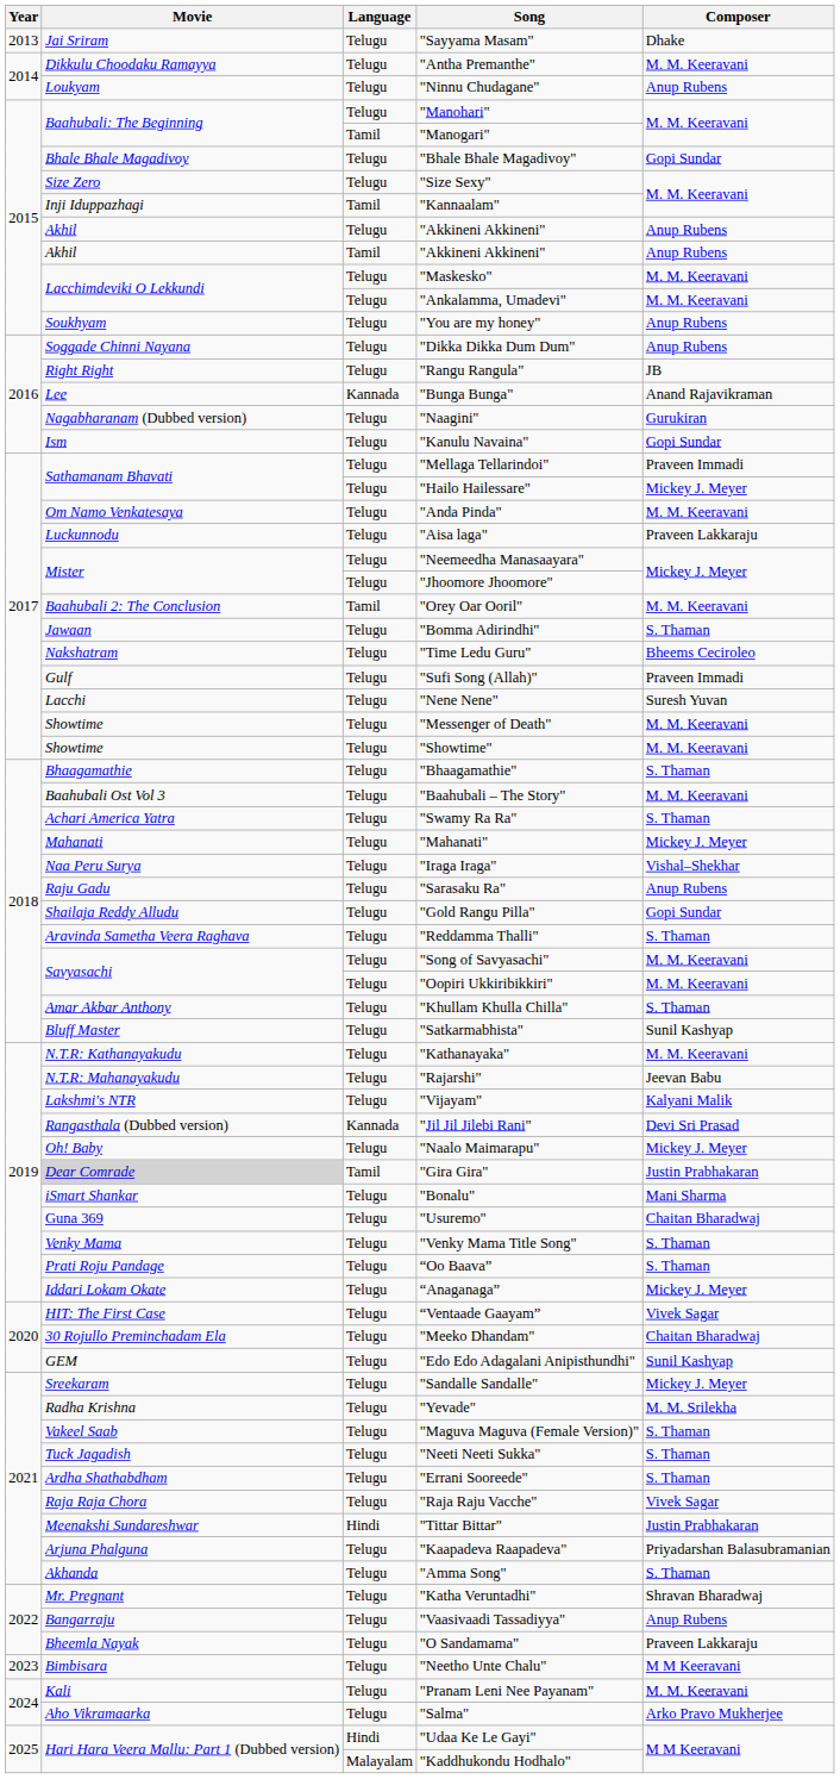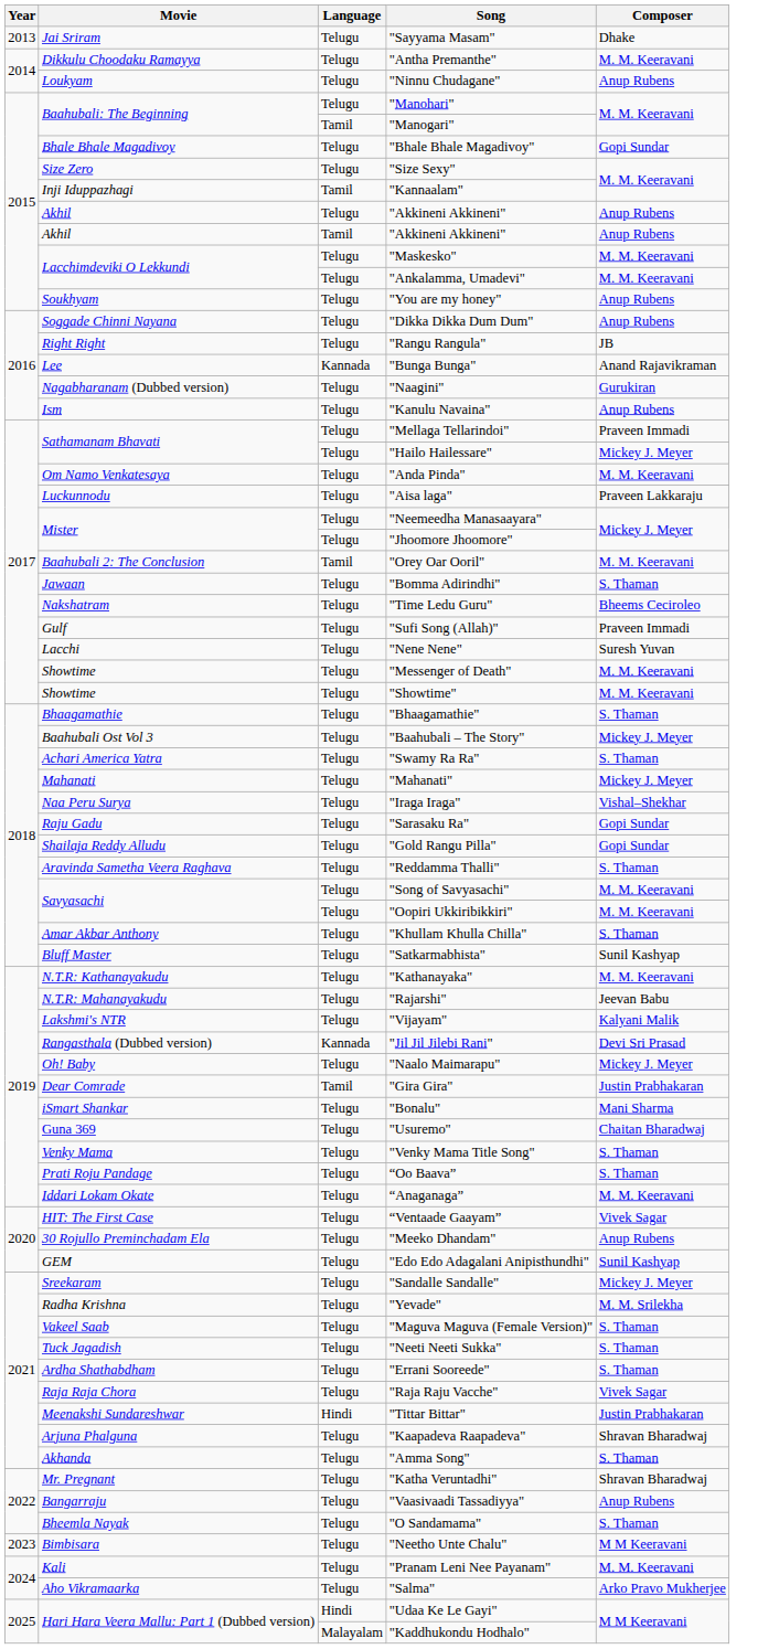"Kanulu Navaina" | Composer: Gopi Sundar -> Anup Rubens
"Baahubali – The Story" | Composer: M. M. Keeravani -> Mickey J. Meyer
"Sarasaku Ra" | Composer: Anup Rubens -> Gopi Sundar
"Gira Gira" | Movie: lightgrey background -> no background
“Anaganaga” | Composer: Mickey J. Meyer -> M. M. Keeravani
"Meeko Dhandam" | Composer: Chaitan Bharadwaj -> Anup Rubens
"Kaapadeva Raapadeva" | Composer: Priyadarshan Balasubramanian -> Shravan Bharadwaj
"O Sandamama" | Composer: Praveen Lakkaraju -> S. Thaman
